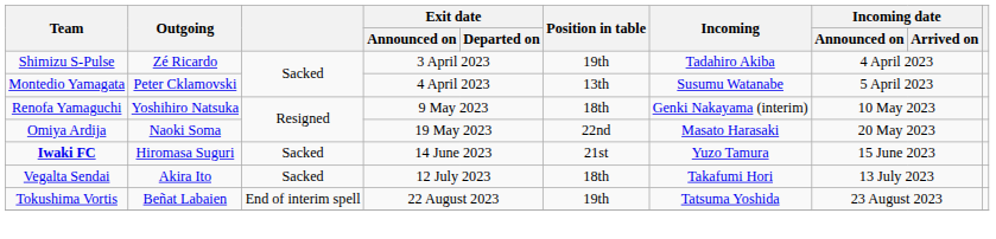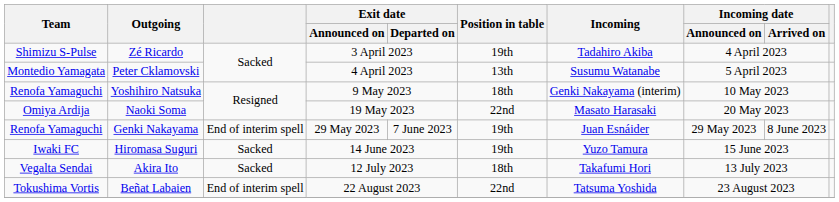+ row: Renofa Yamaguchi | Genki Nakayama | End of interim spell | 29 May 2023 | 7 June 2023 | 19th | Juan Esnáider | 29 May 2023 | 8 June 2023
Hiromasa Suguri | Team: bold -> normal
Hiromasa Suguri | Position in table: 21st -> 19th
Beñat Labaien | Position in table: 19th -> 22nd
